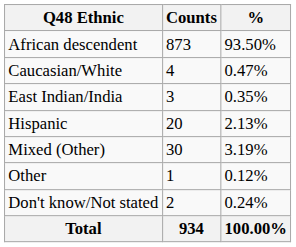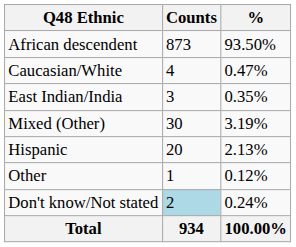rows swapped: Mixed (Other) <-> Hispanic
Don't know/Not stated | Counts: no background -> lightblue background
